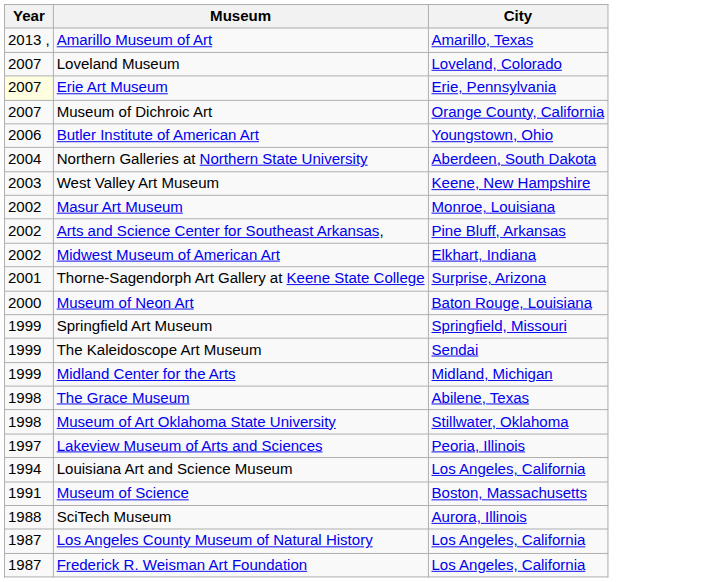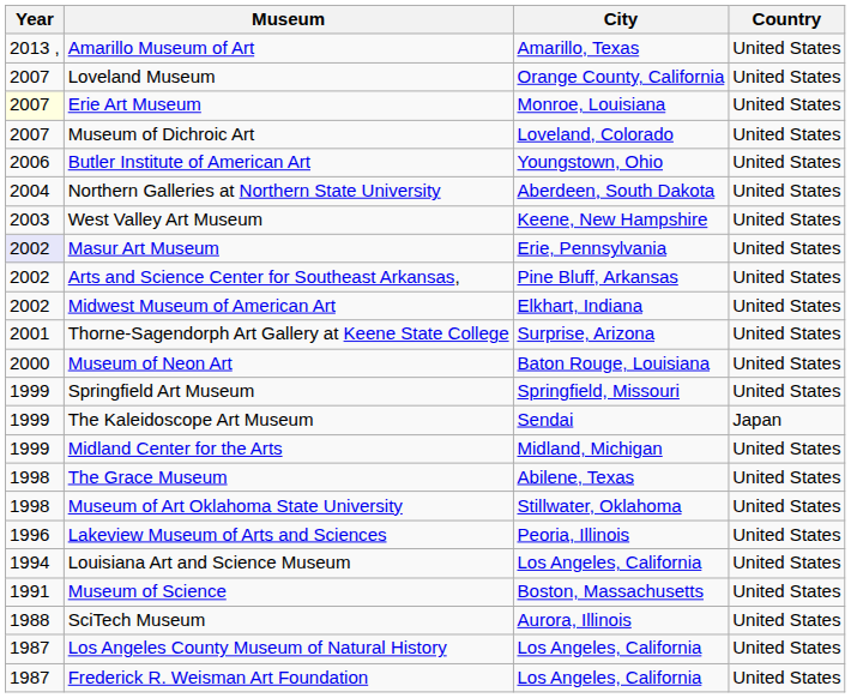+ column: Country | United States | United States | United States | United States | United States | United States | United States | United States | United States | United States | United States | United States | United States | Japan | United States | United States | United States | United States | United States | United States | United States | United States | United States
Loveland Museum | City: Loveland, Colorado -> Orange County, California
Erie Art Museum | City: Erie, Pennsylvania -> Monroe, Louisiana
Museum of Dichroic Art | City: Orange County, California -> Loveland, Colorado
Masur Art Museum | Year: no background -> lavender background
Masur Art Museum | City: Monroe, Louisiana -> Erie, Pennsylvania
Lakeview Museum of Arts and Sciences | Year: 1997 -> 1996
